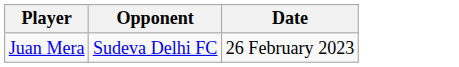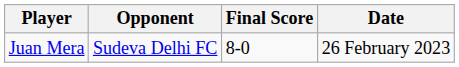+ column: Final Score | 8-0
